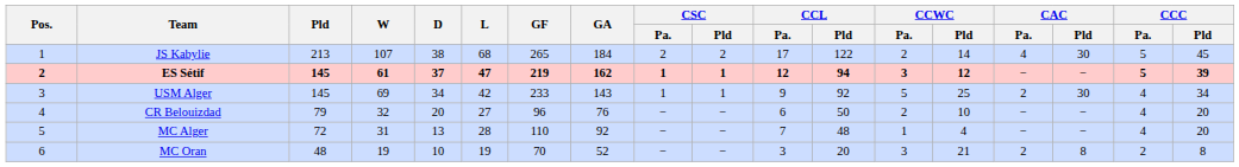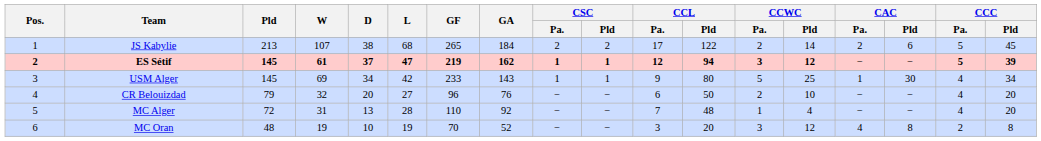JS Kabylie | CAC / Pa.: 4 -> 2
JS Kabylie | CAC / Pld: 30 -> 6
USM Alger | CCL / Pld: 92 -> 80
USM Alger | CAC / Pa.: 2 -> 1
MC Oran | CCWC / Pld: 21 -> 12
MC Oran | CAC / Pa.: 2 -> 4
